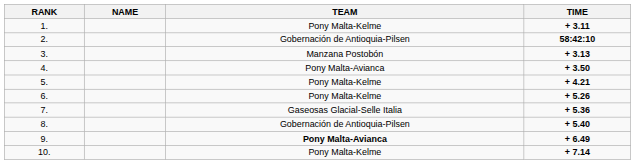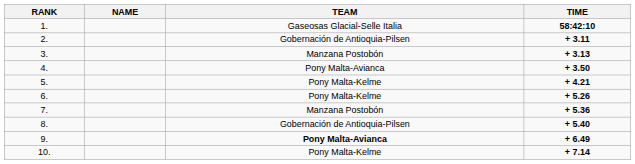1. | TEAM: Pony Malta-Kelme -> Gaseosas Glacial-Selle Italia
1. | TIME: + 3.11 -> 58:42:10
2. | TIME: 58:42:10 -> + 3.11
7. | TEAM: Gaseosas Glacial-Selle Italia -> Manzana Postobón
